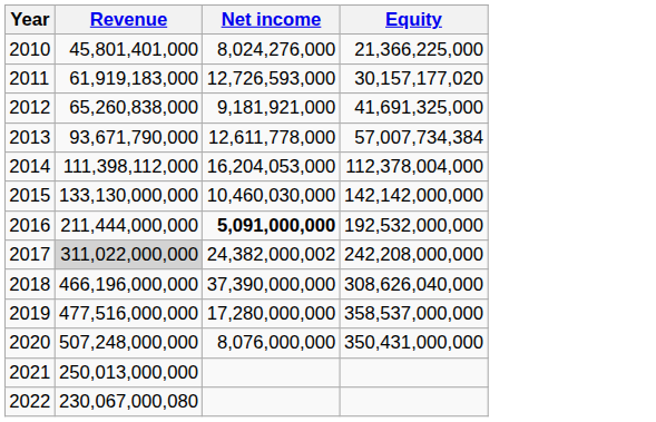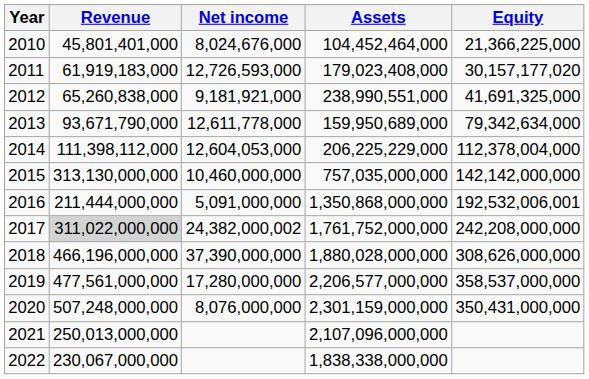+ column: Assets | 104,452,464,000 | 179,023,408,000 | 238,990,551,000 | 159,950,689,000 | 206,225,229,000 | 757,035,000,000 | 1,350,868,000,000 | 1,761,752,000,000 | 1,880,028,000,000 | 2,206,577,000,000 | 2,301,159,000,000 | 2,107,096,000,000 | 1,838,338,000,000
2010 | Net income: 8,024,276,000 -> 8,024,676,000
2013 | Equity: 57,007,734,384 -> 79,342,634,000
2014 | Net income: 16,204,053,000 -> 12,604,053,000
2015 | Revenue: 133,130,000,000 -> 313,130,000,000
2015 | Net income: 10,460,030,000 -> 10,460,000,000
2016 | Net income: bold -> normal
2016 | Equity: 192,532,000,000 -> 192,532,006,001
2018 | Equity: 308,626,040,000 -> 308,626,000,000
2019 | Revenue: 477,516,000,000 -> 477,561,000,000
2022 | Revenue: 230,067,000,080 -> 230,067,000,000
